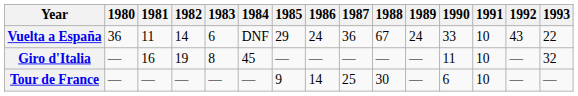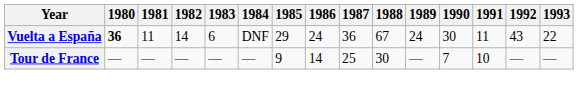Vuelta a España | 1980: normal -> bold
Vuelta a España | 1990: 33 -> 30
Vuelta a España | 1991: 10 -> 11
- row: Giro d'Italia | — | 16 | 19 | 8 | 45 | — | — | — | — | — | 11 | 10 | — | 32
Tour de France | 1990: 6 -> 7
